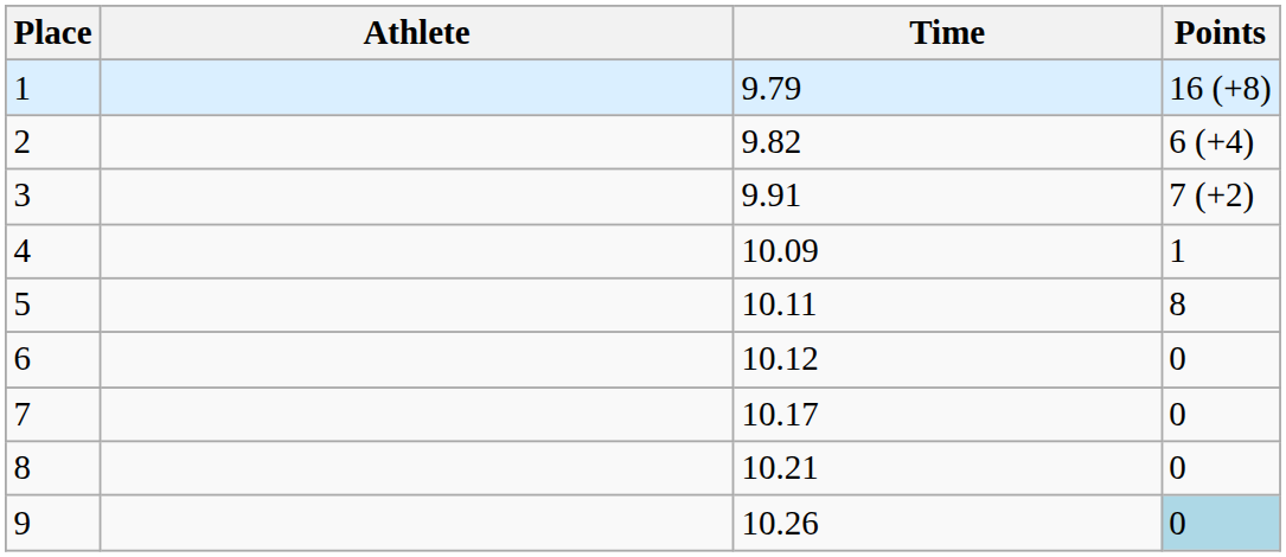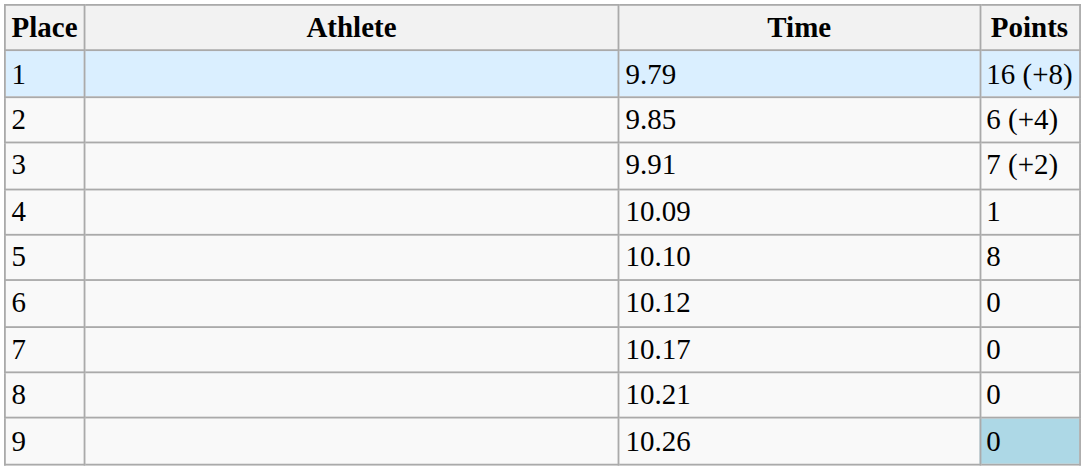2 | Time: 9.82 -> 9.85
5 | Time: 10.11 -> 10.10
